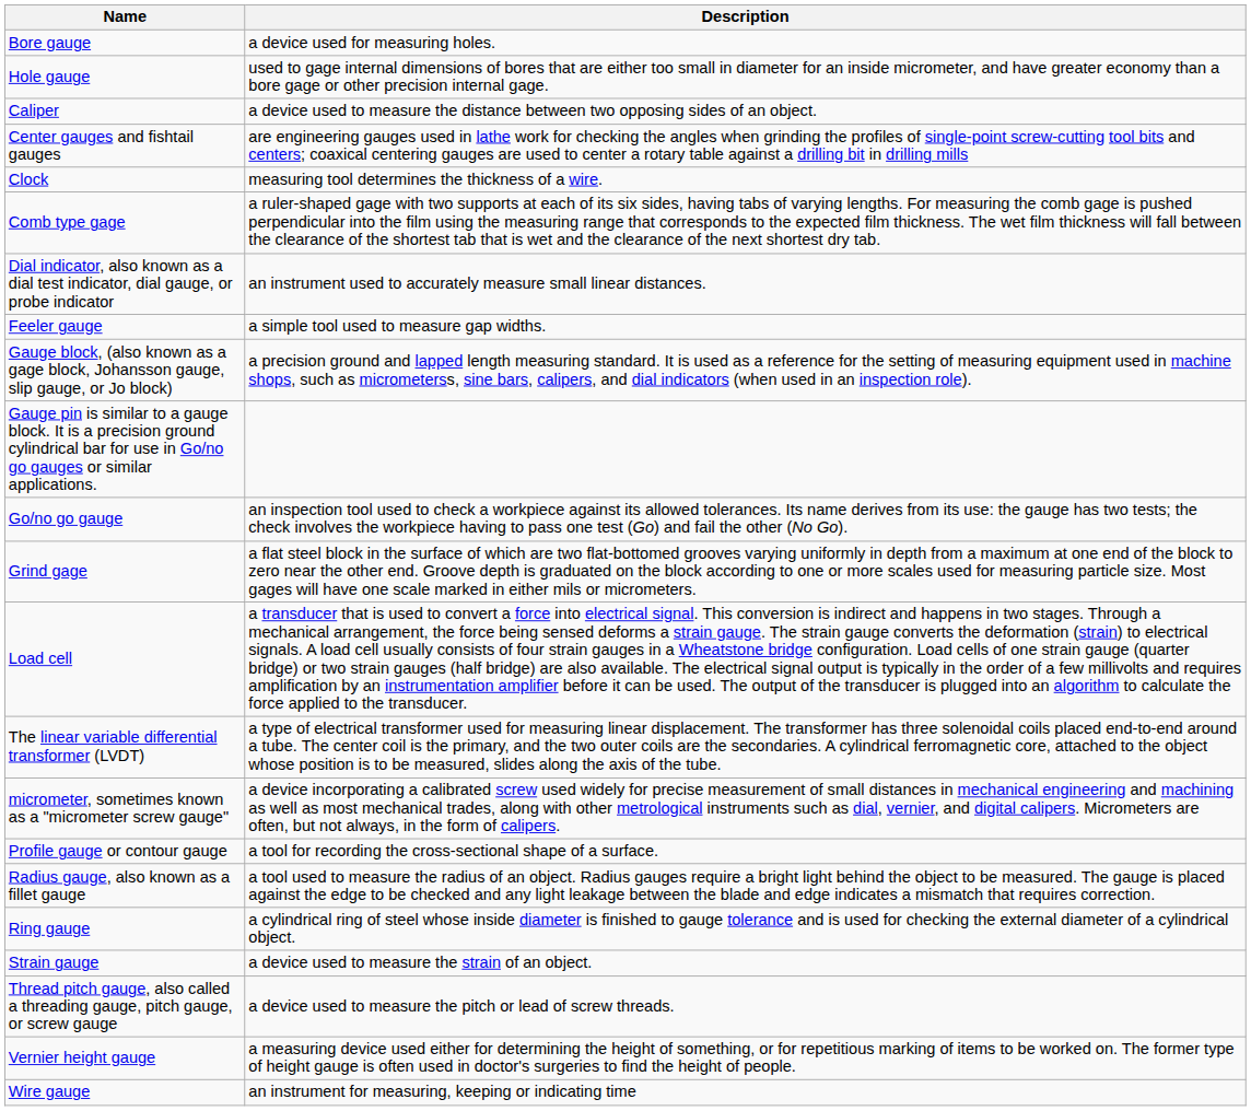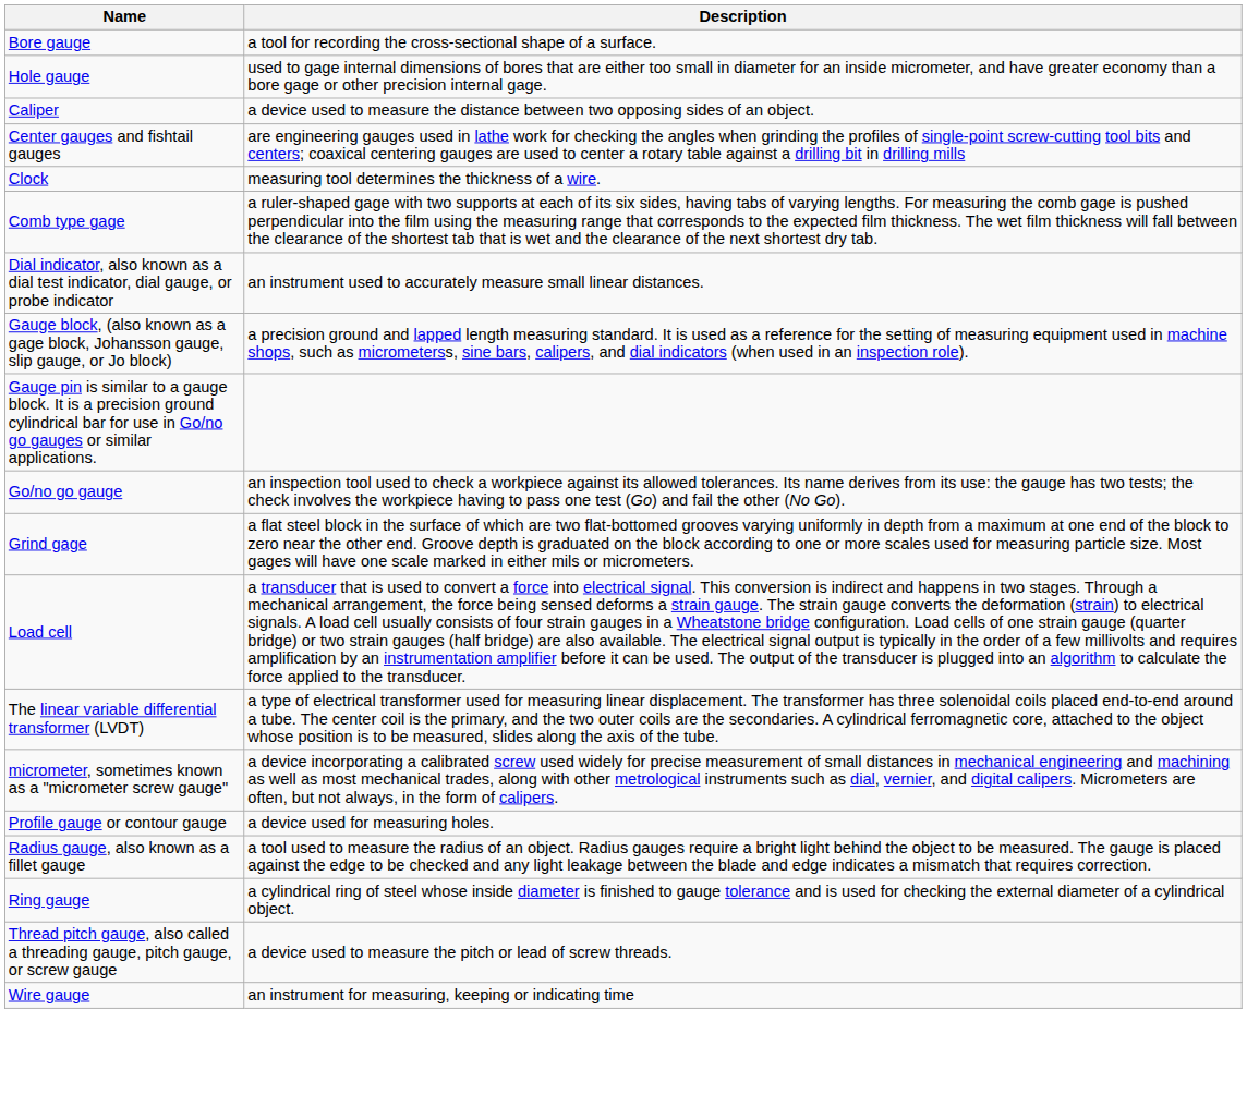Bore gauge | Description: a device used for measuring holes. -> a tool for recording the cross-sectional shape of a surface.
- row: Feeler gauge | a simple tool used to measure gap widths.
Profile gauge or contour gauge | Description: a tool for recording the cross-sectional shape of a surface. -> a device used for measuring holes.
- row: Strain gauge | a device used to measure the strain of an object.
- row: Vernier height gauge | a measuring device used either for determining the height of something, or for repetitious marking of items to be worked on. The former type of height gauge is often used in doctor's surgeries to find the height of people.
